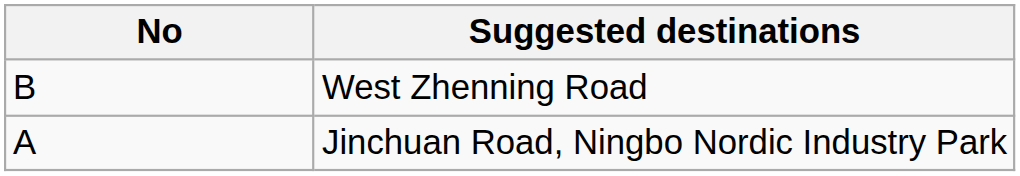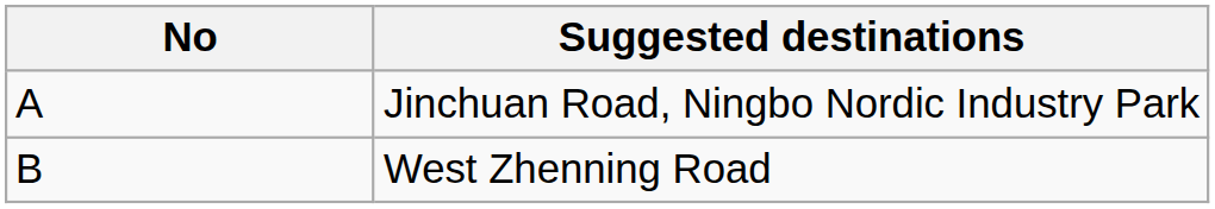rows swapped: Jinchuan Road, Ningbo Nordic Industry Park <-> West Zhenning Road
